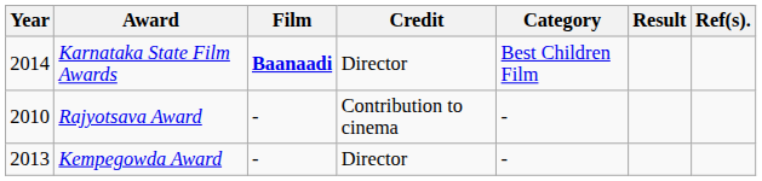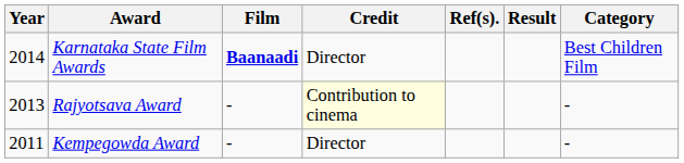columns swapped: Category <-> Ref(s).
Rajyotsava Award | Year: 2010 -> 2013
Rajyotsava Award | Credit: no background -> lightyellow background
Kempegowda Award | Year: 2013 -> 2011
